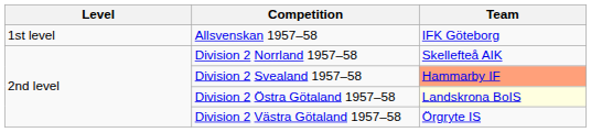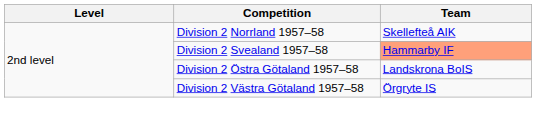- row: 1st level | Allsvenskan 1957–58 | IFK Göteborg
Division 2 Östra Götaland 1957–58 | Team: lightyellow background -> no background
